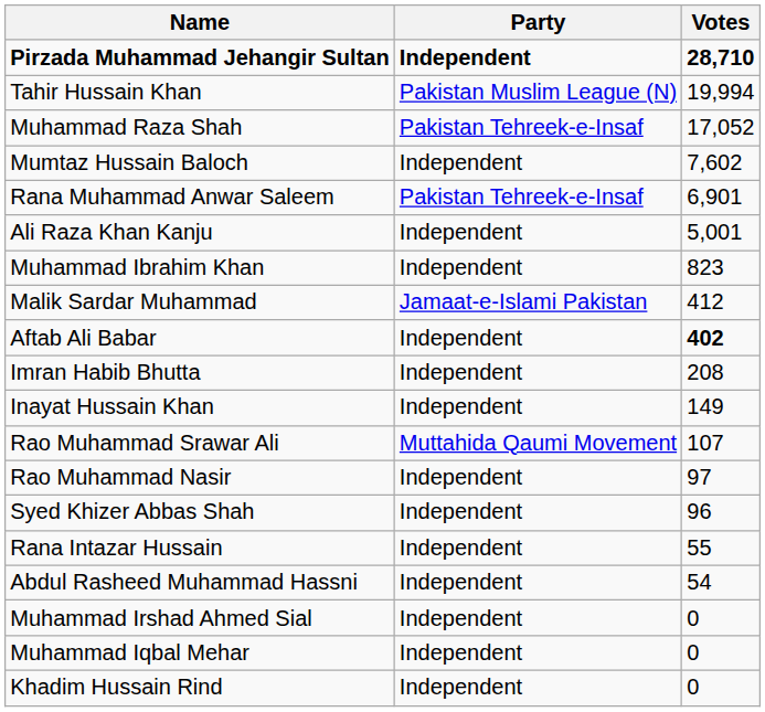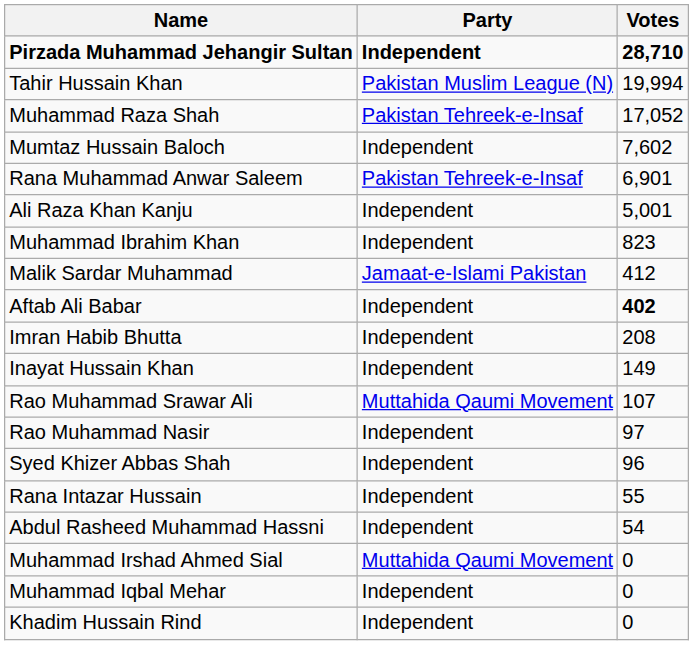Muhammad Irshad Ahmed Sial | Party: Independent -> Muttahida Qaumi Movement
